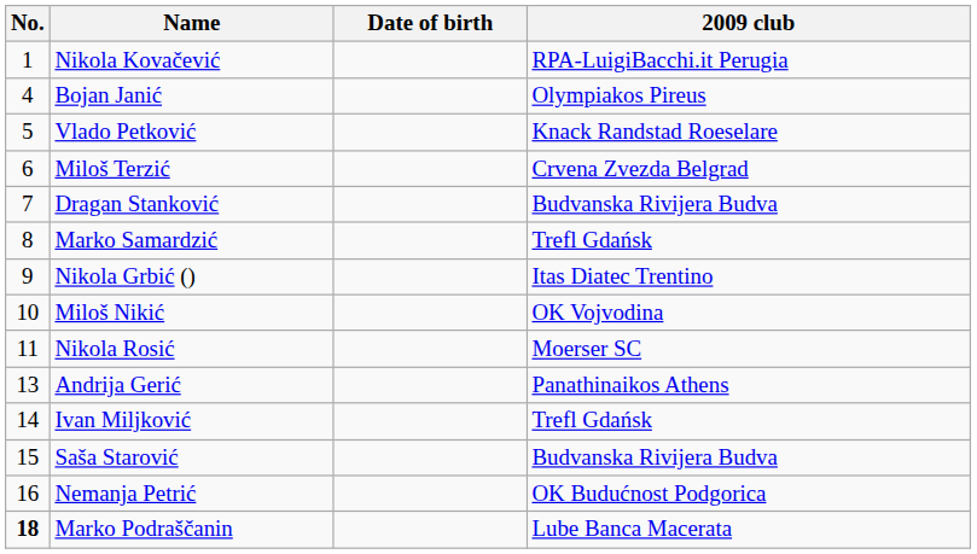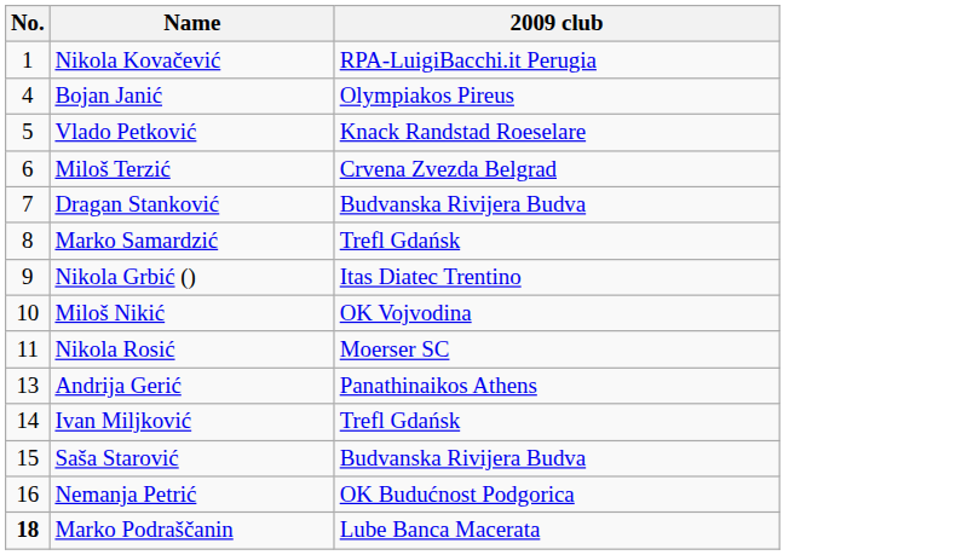- column: Date of birth
